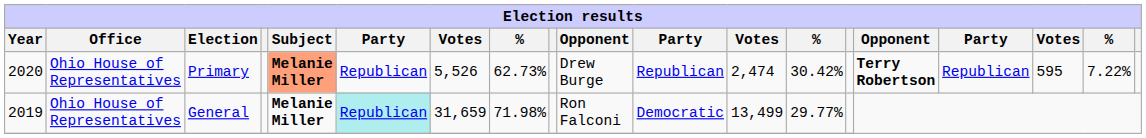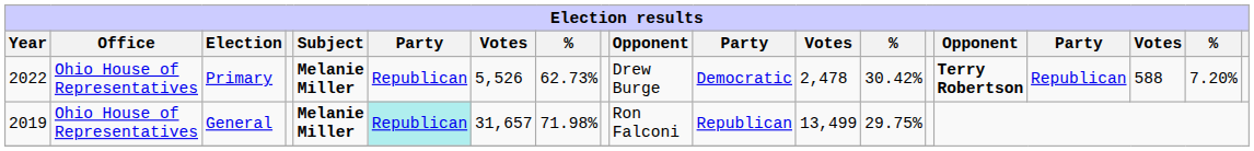Primary | Year: 2020 -> 2022
Primary | Subject: lightsalmon background -> no background
Primary | column 11: Republican -> Democratic
Primary | column 12: 2,474 -> 2,478
Primary | column 17: 595 -> 588
Primary | column 18: 7.22% -> 7.20%
General | column 7: 31,659 -> 31,657
General | column 11: Democratic -> Republican
General | column 13: 29.77% -> 29.75%
